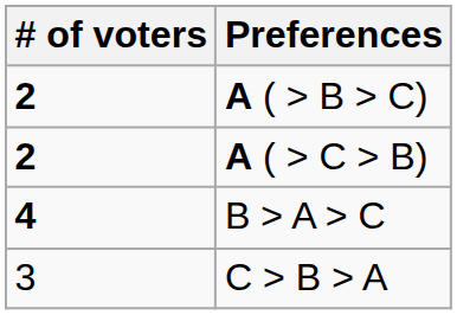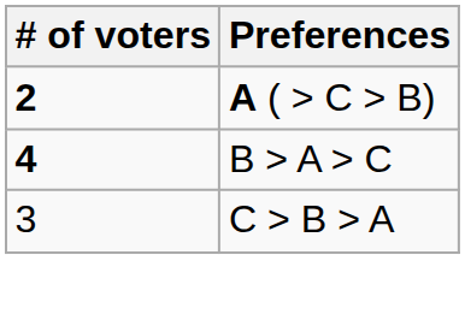- row: 2 | A ( > B > C)
